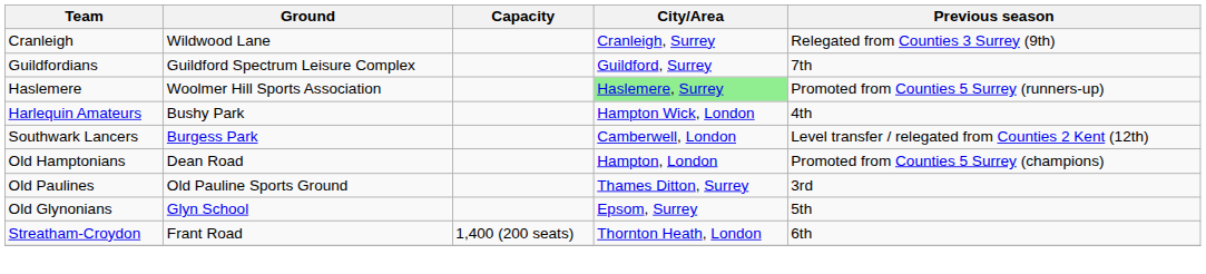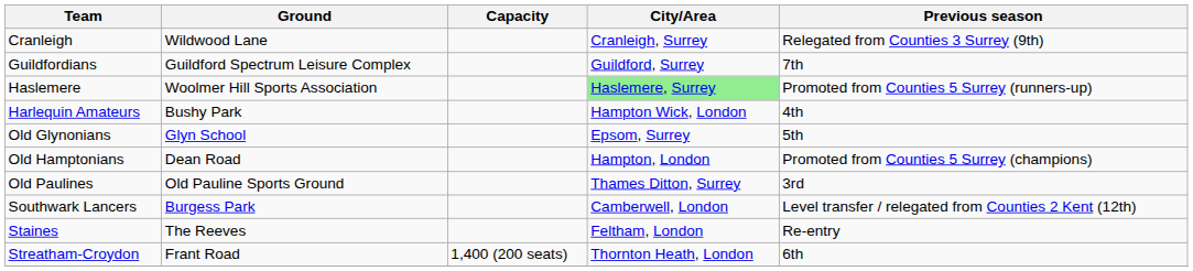rows swapped: Old Glynonians <-> Southwark Lancers
+ row: Staines | The Reeves | Feltham, London | Re-entry
